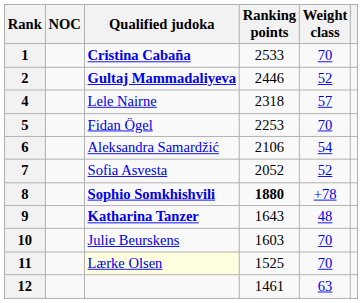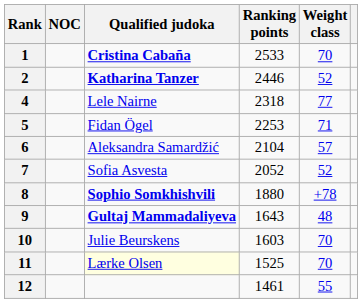2 | Qualified judoka: Gultaj Mammadaliyeva -> Katharina Tanzer
4 | Weight class: 57 -> 77
5 | Weight class: 70 -> 71
6 | Ranking points: 2106 -> 2104
6 | Weight class: 54 -> 57
8 | Ranking points: bold -> normal
9 | Qualified judoka: Katharina Tanzer -> Gultaj Mammadaliyeva
12 | Weight class: 63 -> 55
